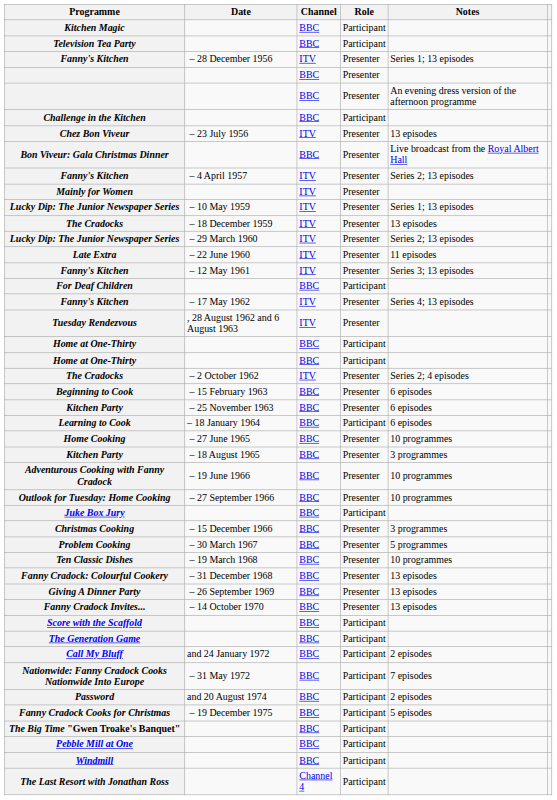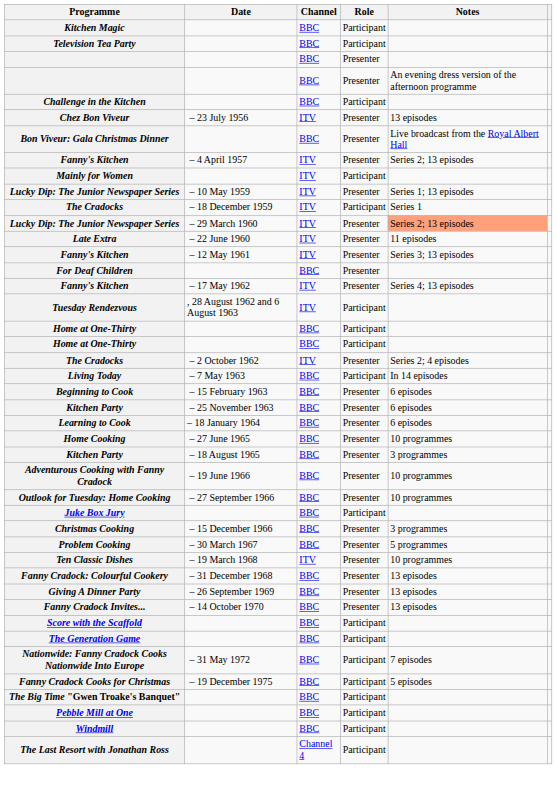- row: Fanny's Kitchen | – 28 December 1956 | ITV | Presenter | Series 1; 13 episodes
Mainly for Women | Role: Presenter -> Participant
The Cradocks / – 18 December 1959 | Role: Presenter -> Participant
The Cradocks / – 18 December 1959 | Notes: 13 episodes -> Series 1
Lucky Dip: The Junior Newspaper Series / – 29 March 1960 | Notes: no background -> lightsalmon background
For Deaf Children | Role: Participant -> Presenter
Tuesday Rendezvous | Role: Presenter -> Participant
+ row: Living Today | – 7 May 1963 | BBC | Participant | In 14 episodes
Learning to Cook | Role: Participant -> Presenter
Ten Classic Dishes | Channel: BBC -> ITV
- row: Call My Bluff | and 24 January 1972 | BBC | Participant | 2 episodes
- row: Password | and 20 August 1974 | BBC | Participant | 2 episodes
